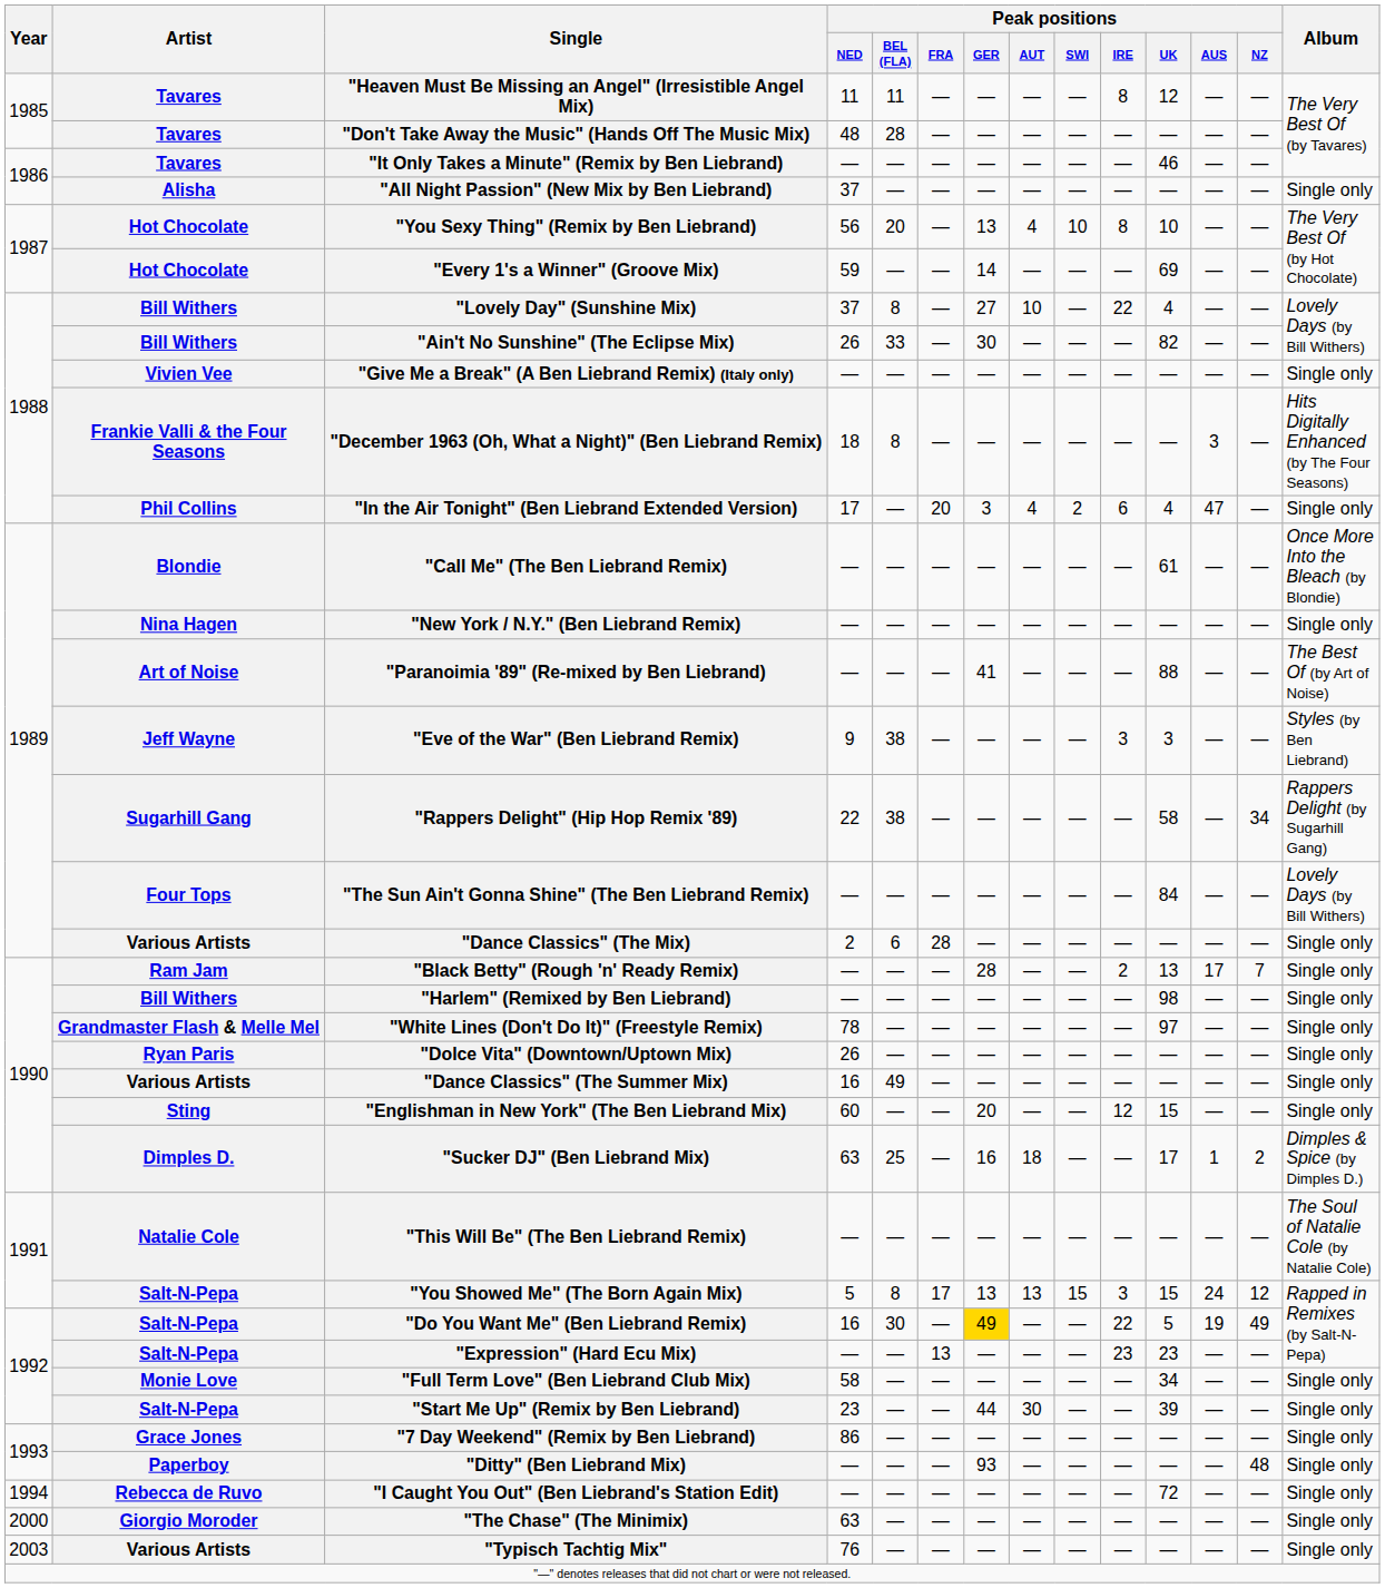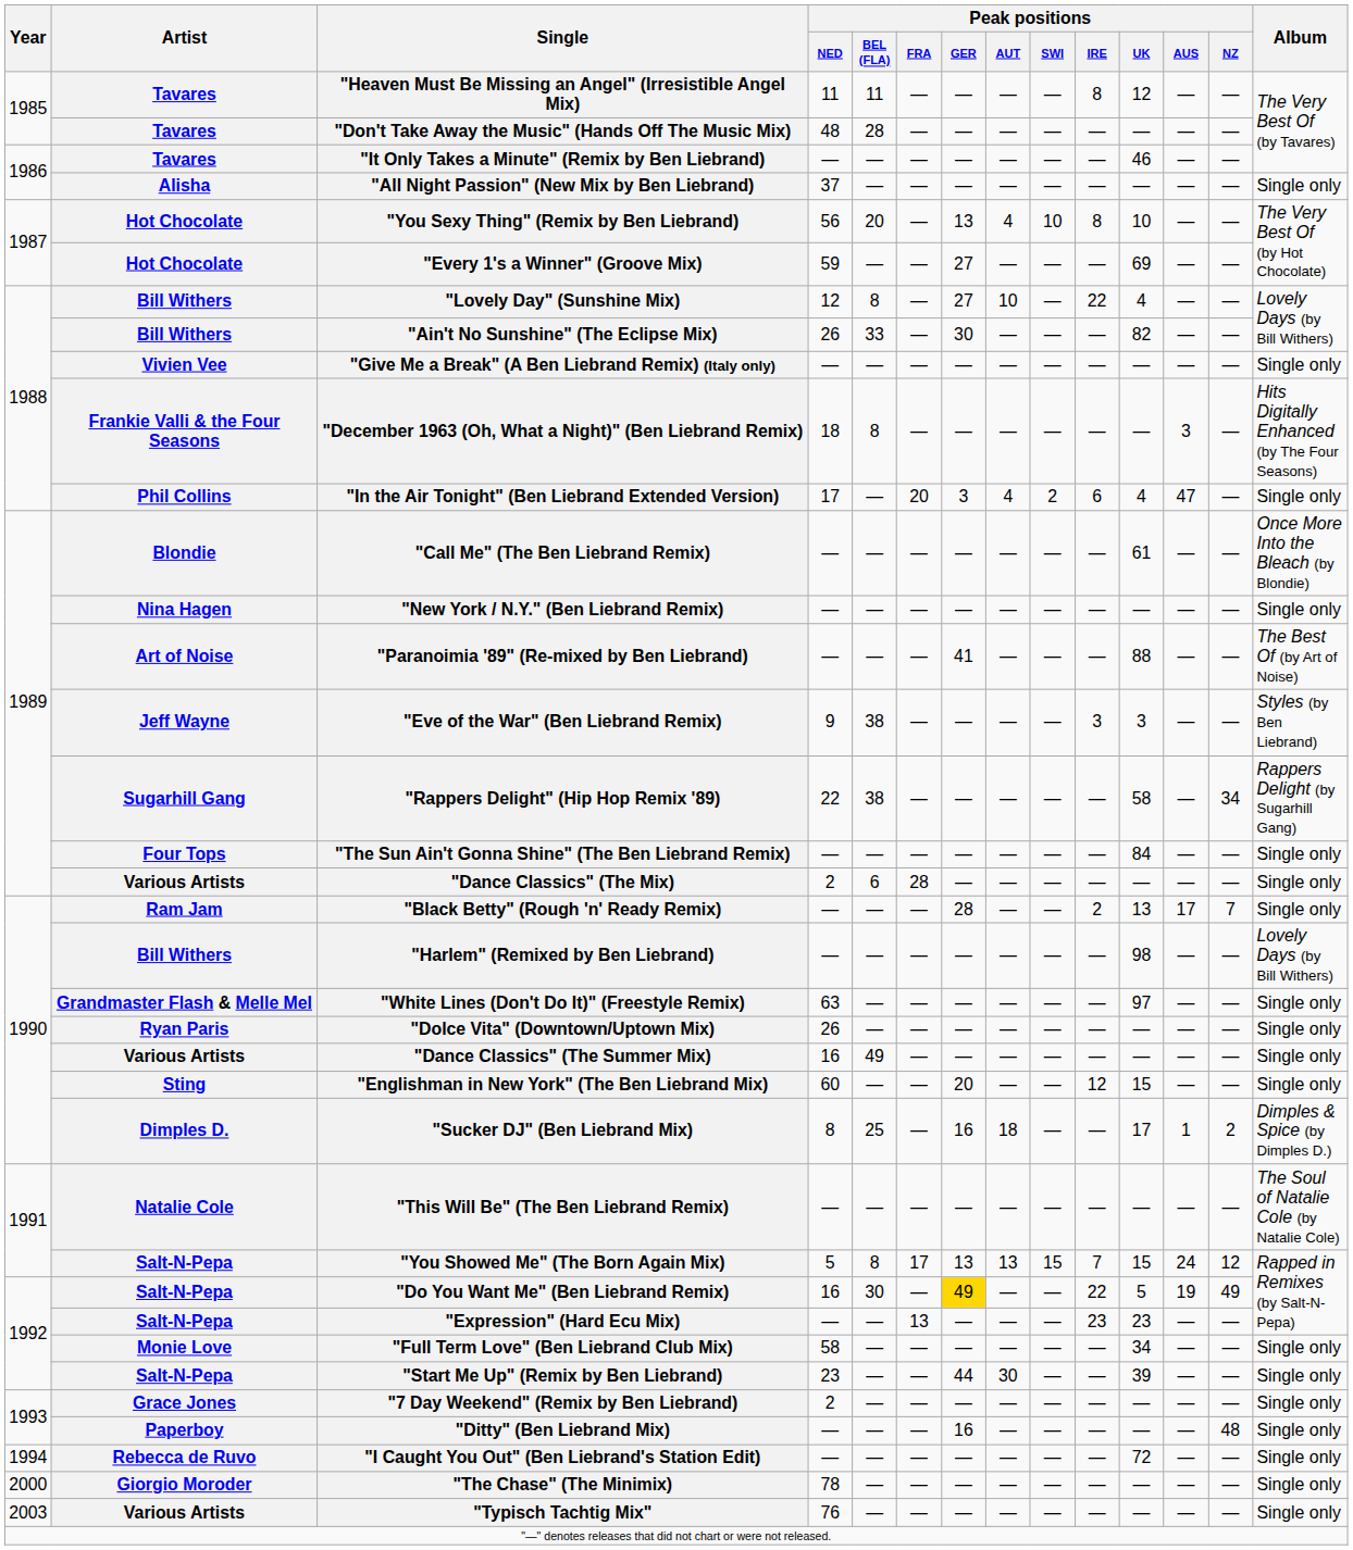"Every 1's a Winner" (Groove Mix) | Peak positions / GER: 14 -> 27
"Lovely Day" (Sunshine Mix) | Peak positions / NED: 37 -> 12
"The Sun Ain't Gonna Shine" (The Ben Liebrand Remix) | Album: Lovely Days (by Bill Withers) -> Single only
"Harlem" (Remixed by Ben Liebrand) | Album: Single only -> Lovely Days (by Bill Withers)
"White Lines (Don't Do It)" (Freestyle Remix) | Peak positions / NED: 78 -> 63
"Sucker DJ" (Ben Liebrand Mix) | Peak positions / NED: 63 -> 8
"You Showed Me" (The Born Again Mix) | Peak positions / IRE: 3 -> 7
"7 Day Weekend" (Remix by Ben Liebrand) | Peak positions / NED: 86 -> 2
"Ditty" (Ben Liebrand Mix) | Peak positions / GER: 93 -> 16
"The Chase" (The Minimix) | Peak positions / NED: 63 -> 78
